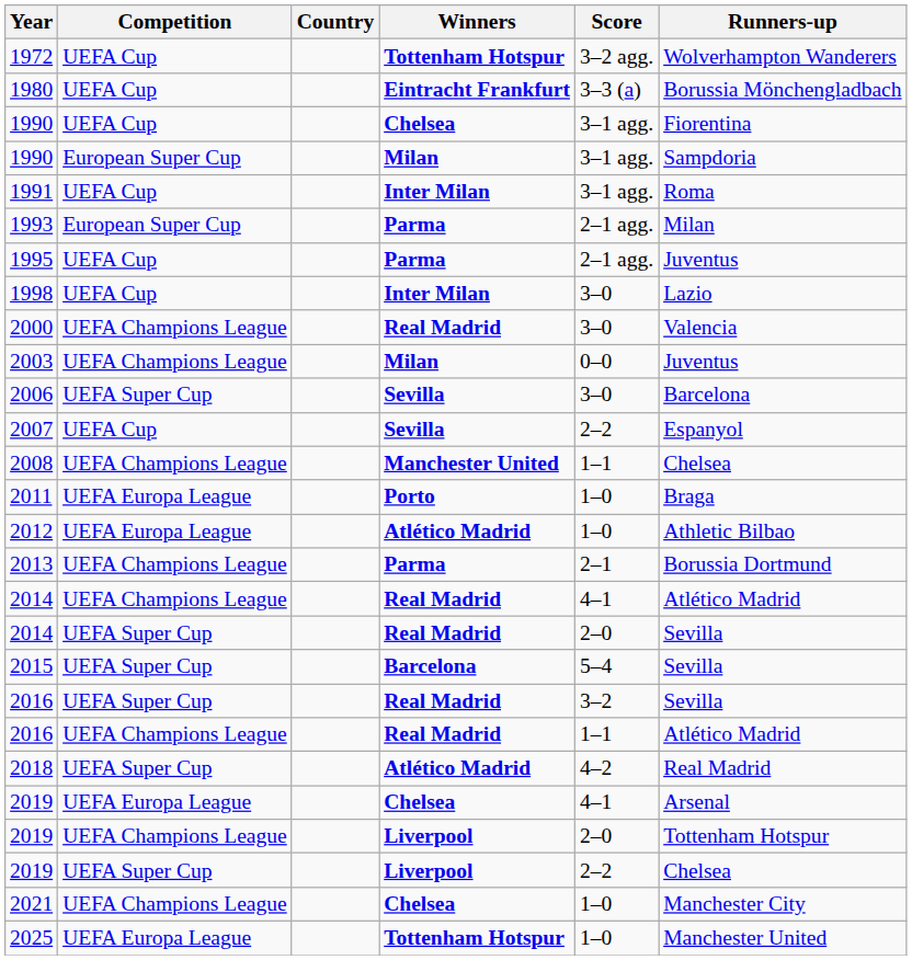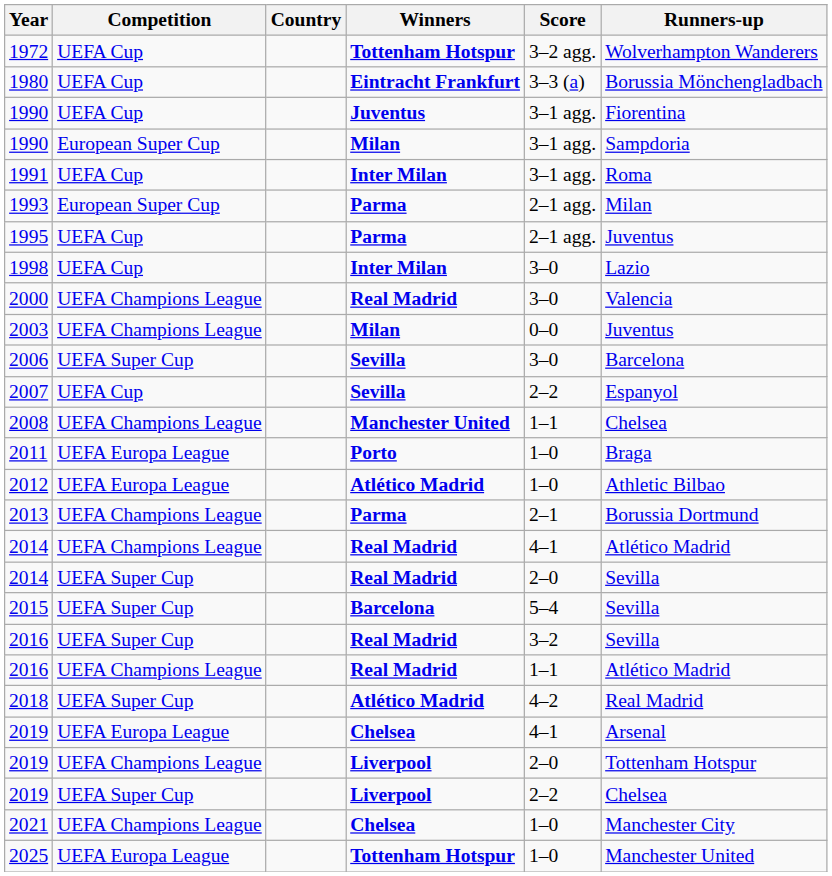1990 / UEFA Cup | Winners: Chelsea -> Juventus
